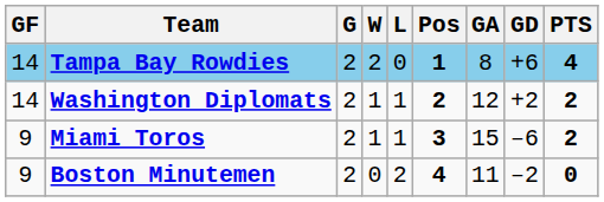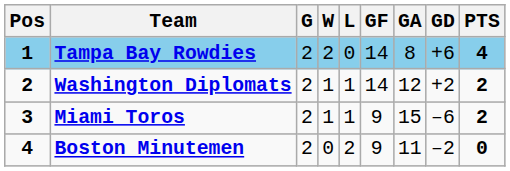columns swapped: Pos <-> GF
